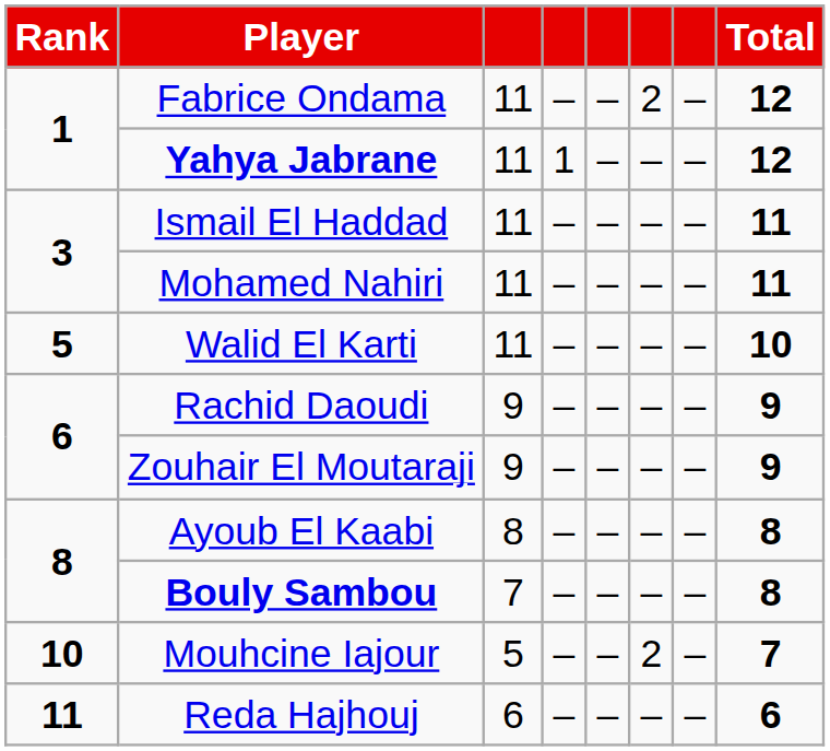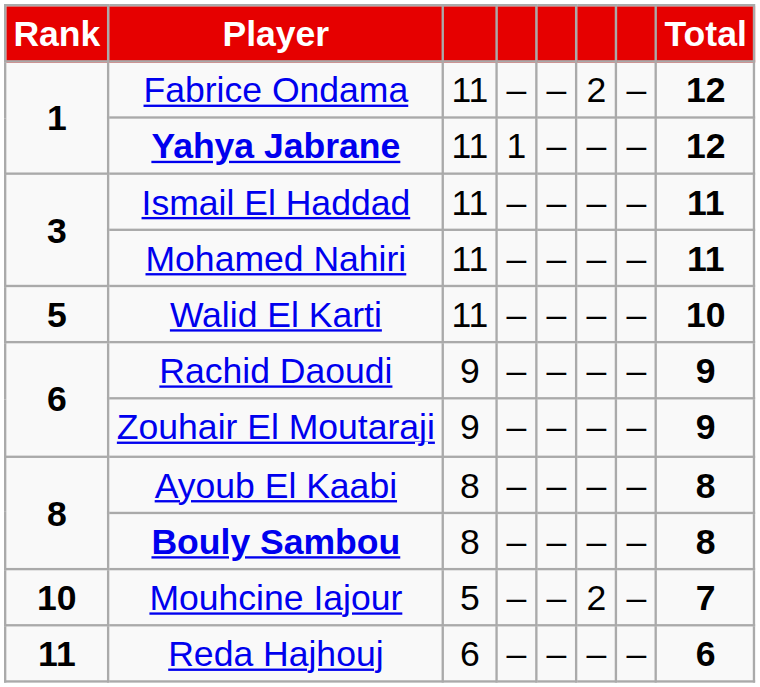Bouly Sambou | column 3: 7 -> 8
